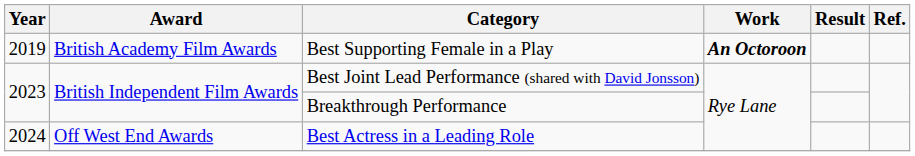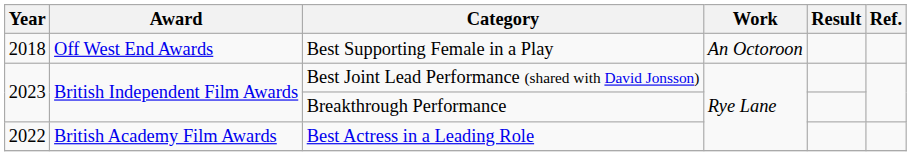Best Supporting Female in a Play | Year: 2019 -> 2018
Best Supporting Female in a Play | Award: British Academy Film Awards -> Off West End Awards
Best Supporting Female in a Play | Work: bold -> normal
Best Actress in a Leading Role | Year: 2024 -> 2022
Best Actress in a Leading Role | Award: Off West End Awards -> British Academy Film Awards
